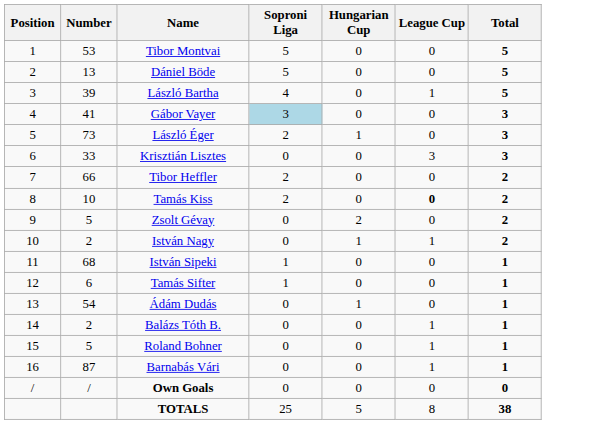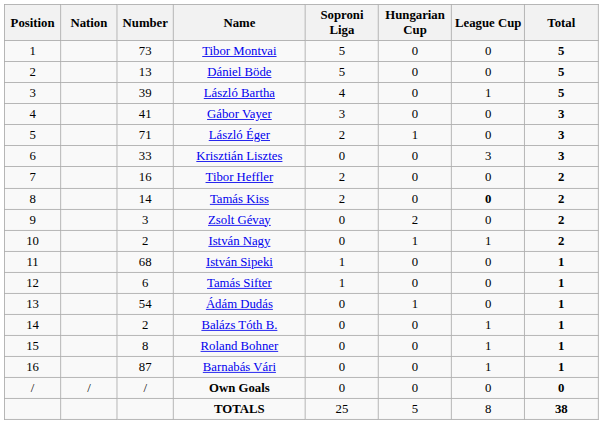+ column: Nation | /
Tibor Montvai | Number: 53 -> 73
Gábor Vayer | Soproni Liga: lightblue background -> no background
László Éger | Number: 73 -> 71
Tibor Heffler | Number: 66 -> 16
Tamás Kiss | Number: 10 -> 14
Zsolt Gévay | Number: 5 -> 3
Roland Bohner | Number: 5 -> 8
